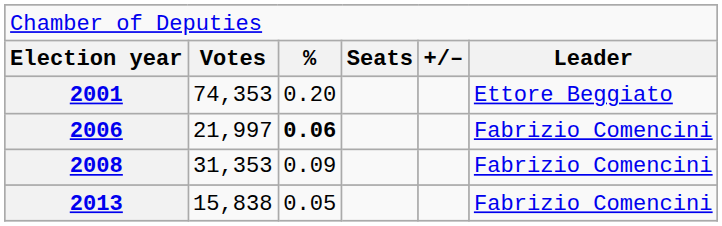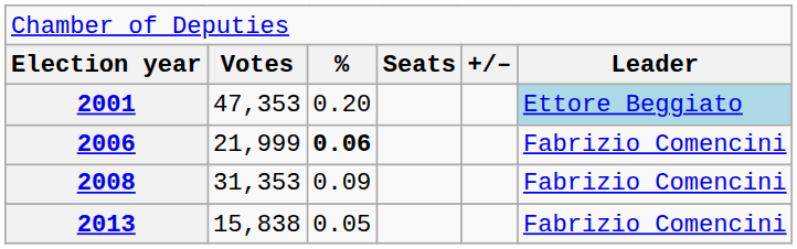2001 | column 2: 74,353 -> 47,353
2001 | column 6: no background -> lightblue background
2006 | column 2: 21,997 -> 21,999
